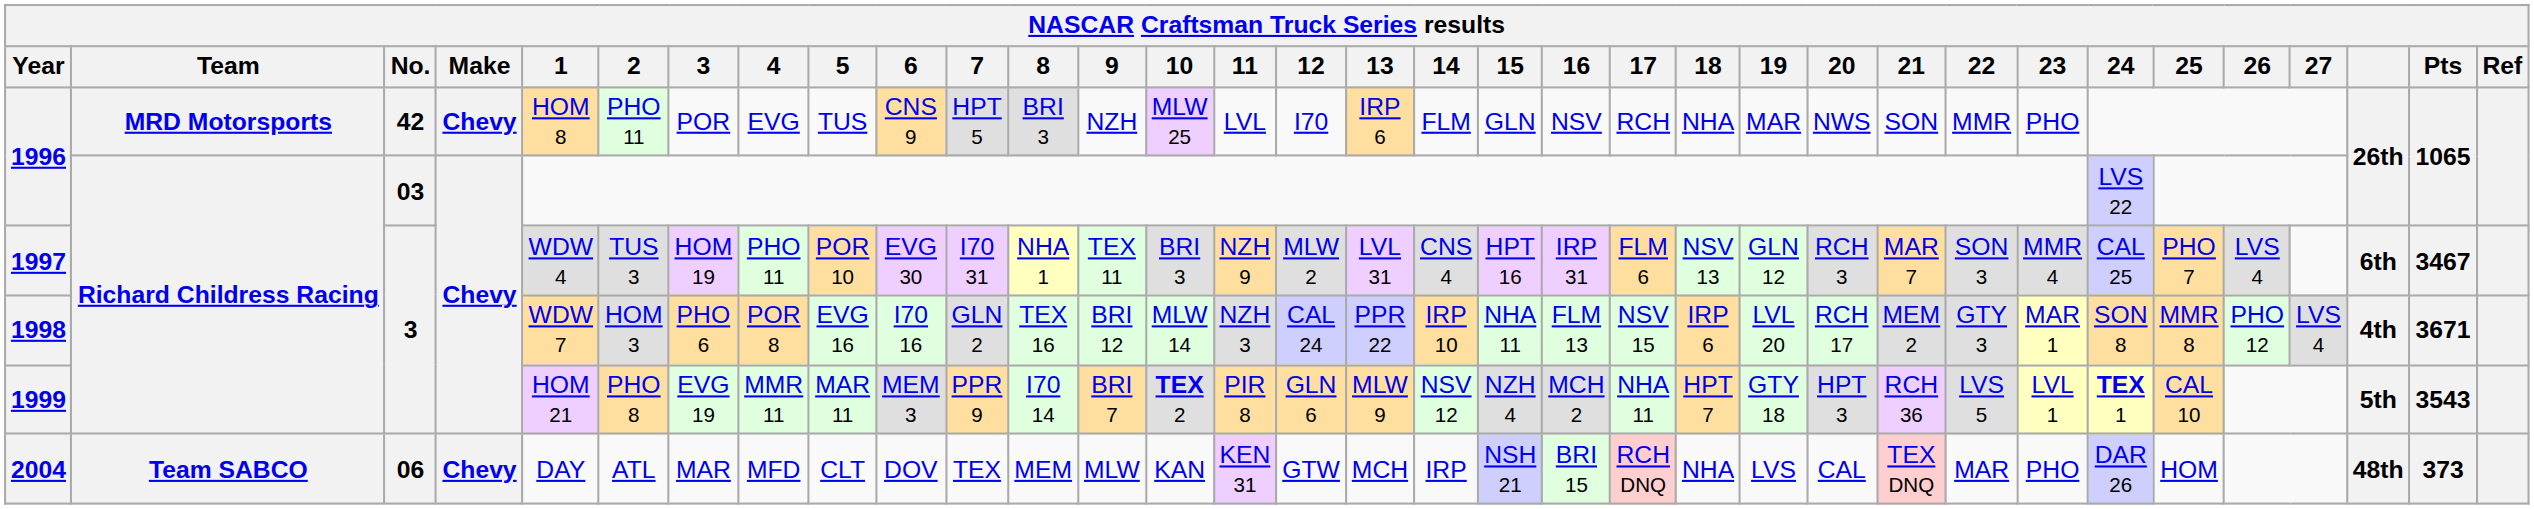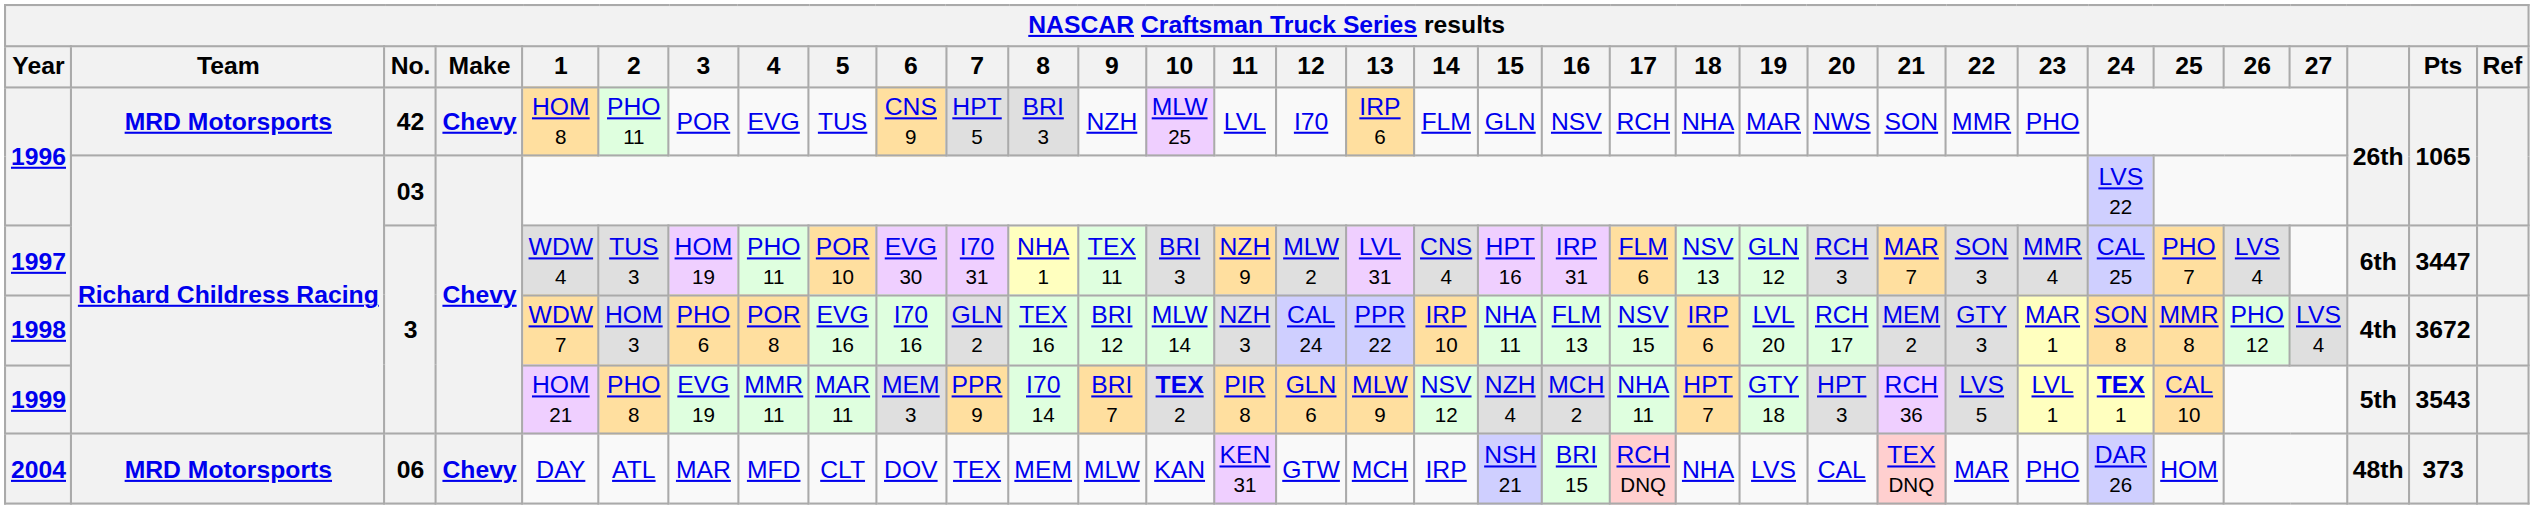1997 | Pts: 3467 -> 3447
1998 | Pts: 3671 -> 3672
2004 | Team: Team SABCO -> MRD Motorsports
